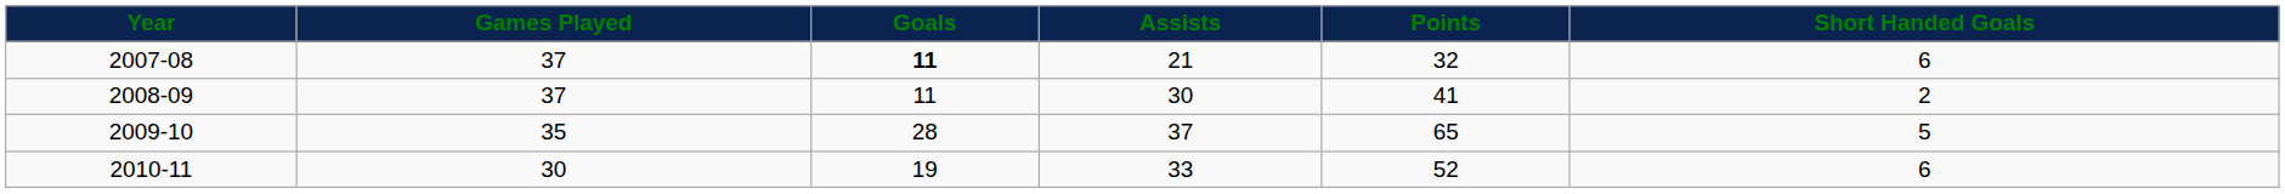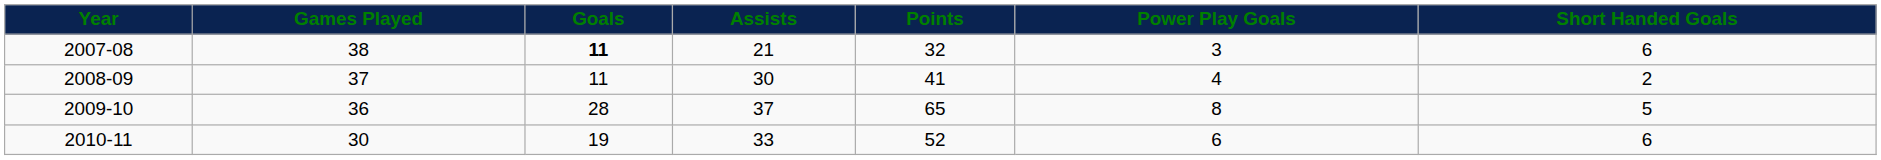+ column: Power Play Goals | 3 | 4 | 8 | 6
2007-08 | Games Played: 37 -> 38
2009-10 | Games Played: 35 -> 36
